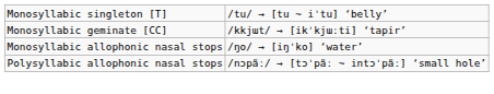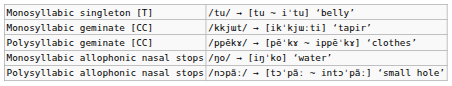+ row: Polysyllabic geminate [CC] | /ppẽkɤ/ → [pẽˈkɤ ~ ippẽˈkɤ] ‘clothes’
